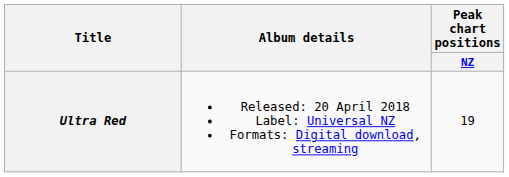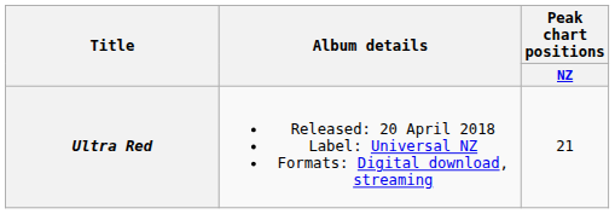Ultra Red | Peak chart positions / NZ: 19 -> 21
